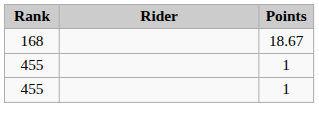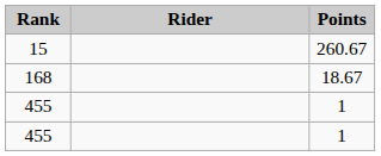+ row: 15 | 260.67
